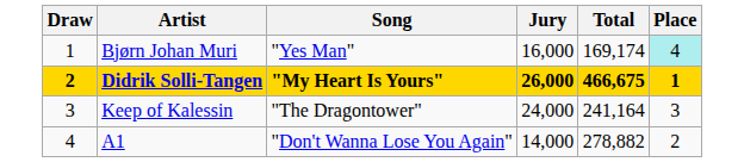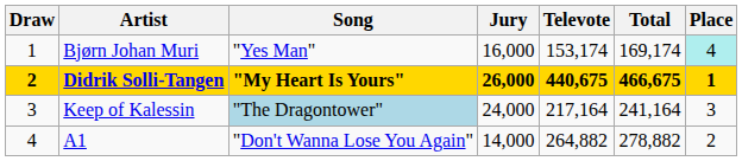+ column: Televote | 153,174 | 440,675 | 217,164 | 264,882
Keep of Kalessin | Song: no background -> lightblue background
